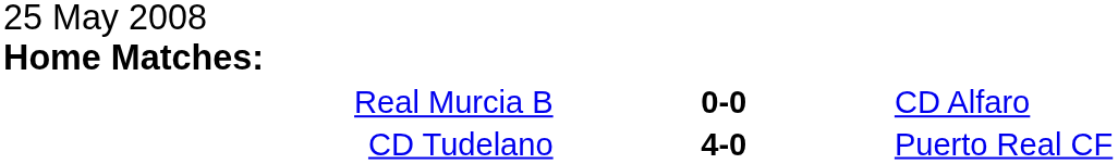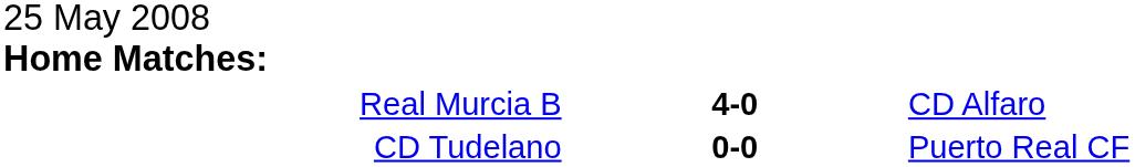Real Murcia B | column 2: 0-0 -> 4-0
CD Tudelano | column 2: 4-0 -> 0-0
